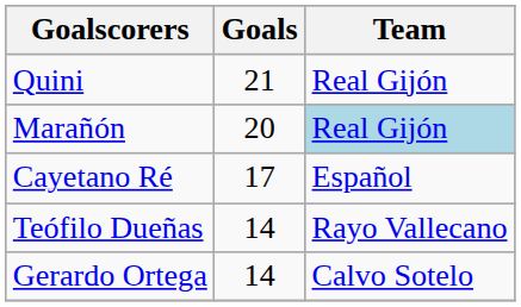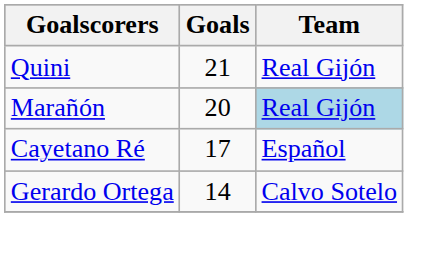- row: Teófilo Dueñas | 14 | Rayo Vallecano
